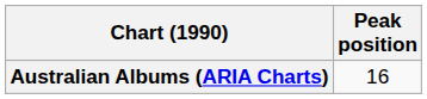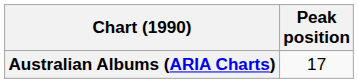Australian Albums (ARIA Charts) | Peak position: 16 -> 17
